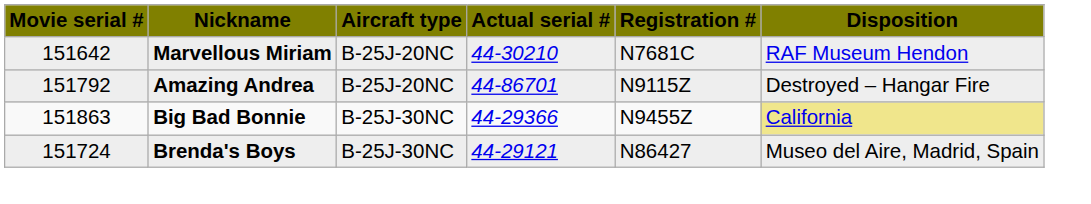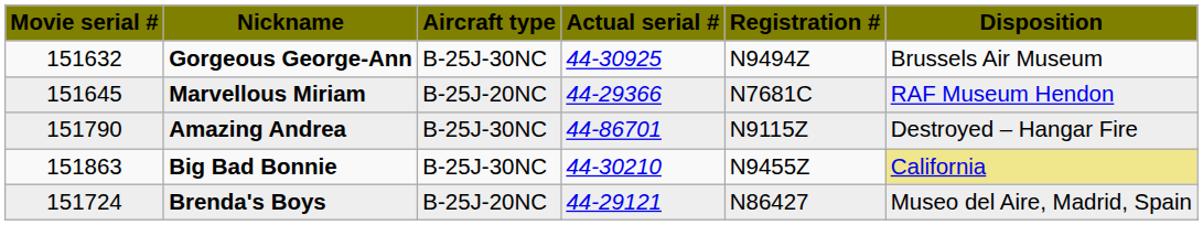+ row: 151632 | Gorgeous George-Ann | B-25J-30NC | 44-30925 | N9494Z | Brussels Air Museum
Marvellous Miriam | column 1: 151642 -> 151645
Marvellous Miriam | column 4: 44-30210 -> 44-29366
Amazing Andrea | column 1: 151792 -> 151790
Amazing Andrea | column 3: B-25J-20NC -> B-25J-30NC
Big Bad Bonnie | column 4: 44-29366 -> 44-30210
Brenda's Boys | column 3: B-25J-30NC -> B-25J-20NC
